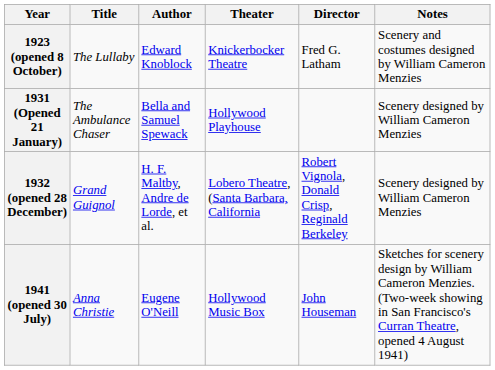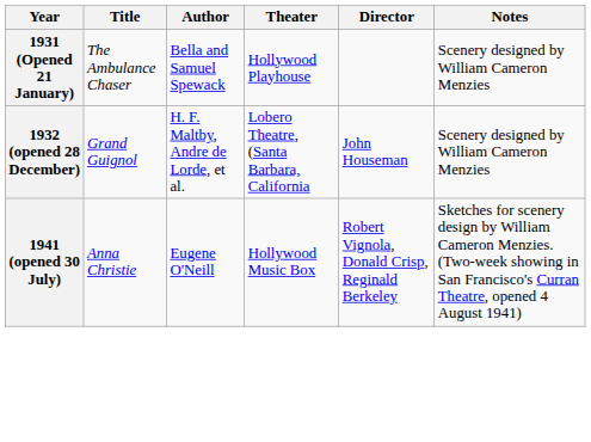- row: 1923 (opened 8 October) | The Lullaby | Edward Knoblock | Knickerbocker Theatre | Fred G. Latham | Scenery and costumes designed by William Cameron Menzies
1932 (opened 28 December) | Director: Robert Vignola, Donald Crisp, Reginald Berkeley -> John Houseman
1941 (opened 30 July) | Director: John Houseman -> Robert Vignola, Donald Crisp, Reginald Berkeley
